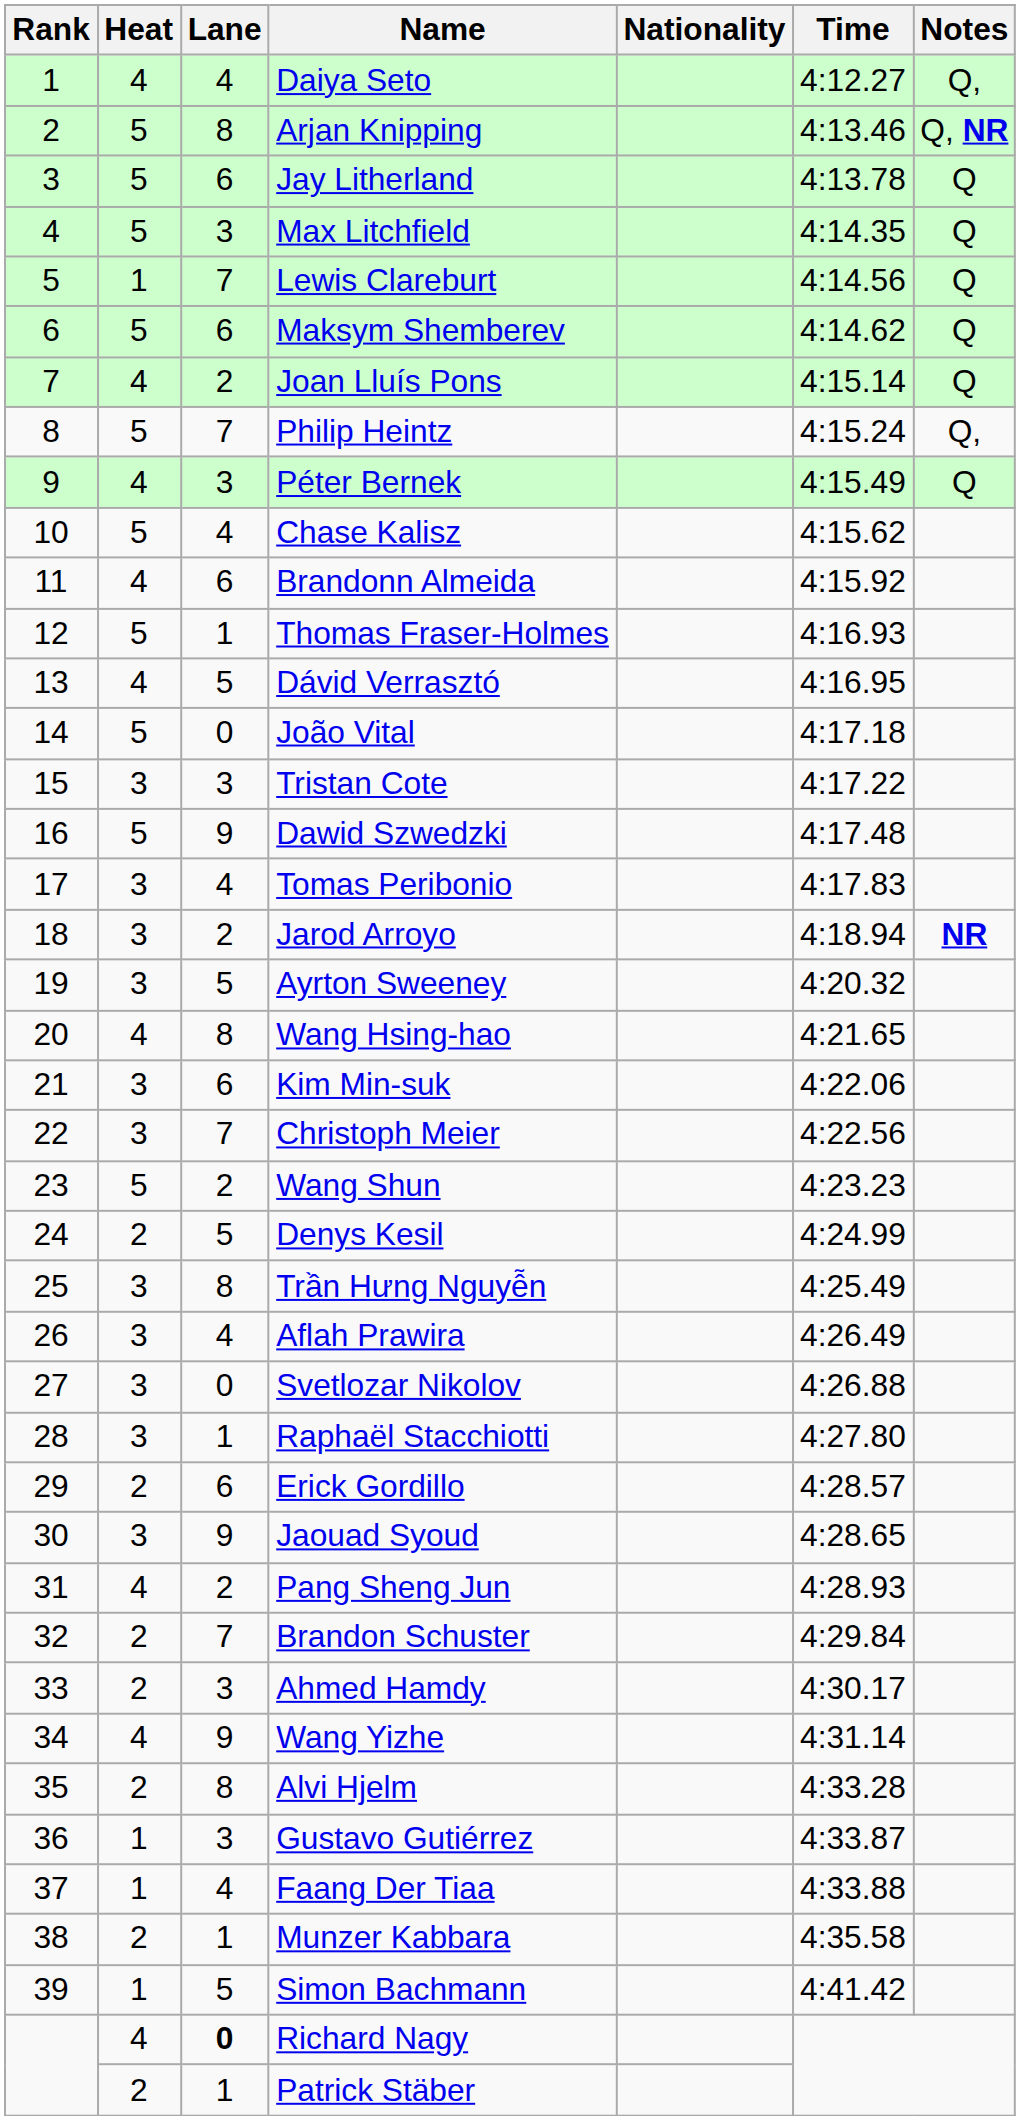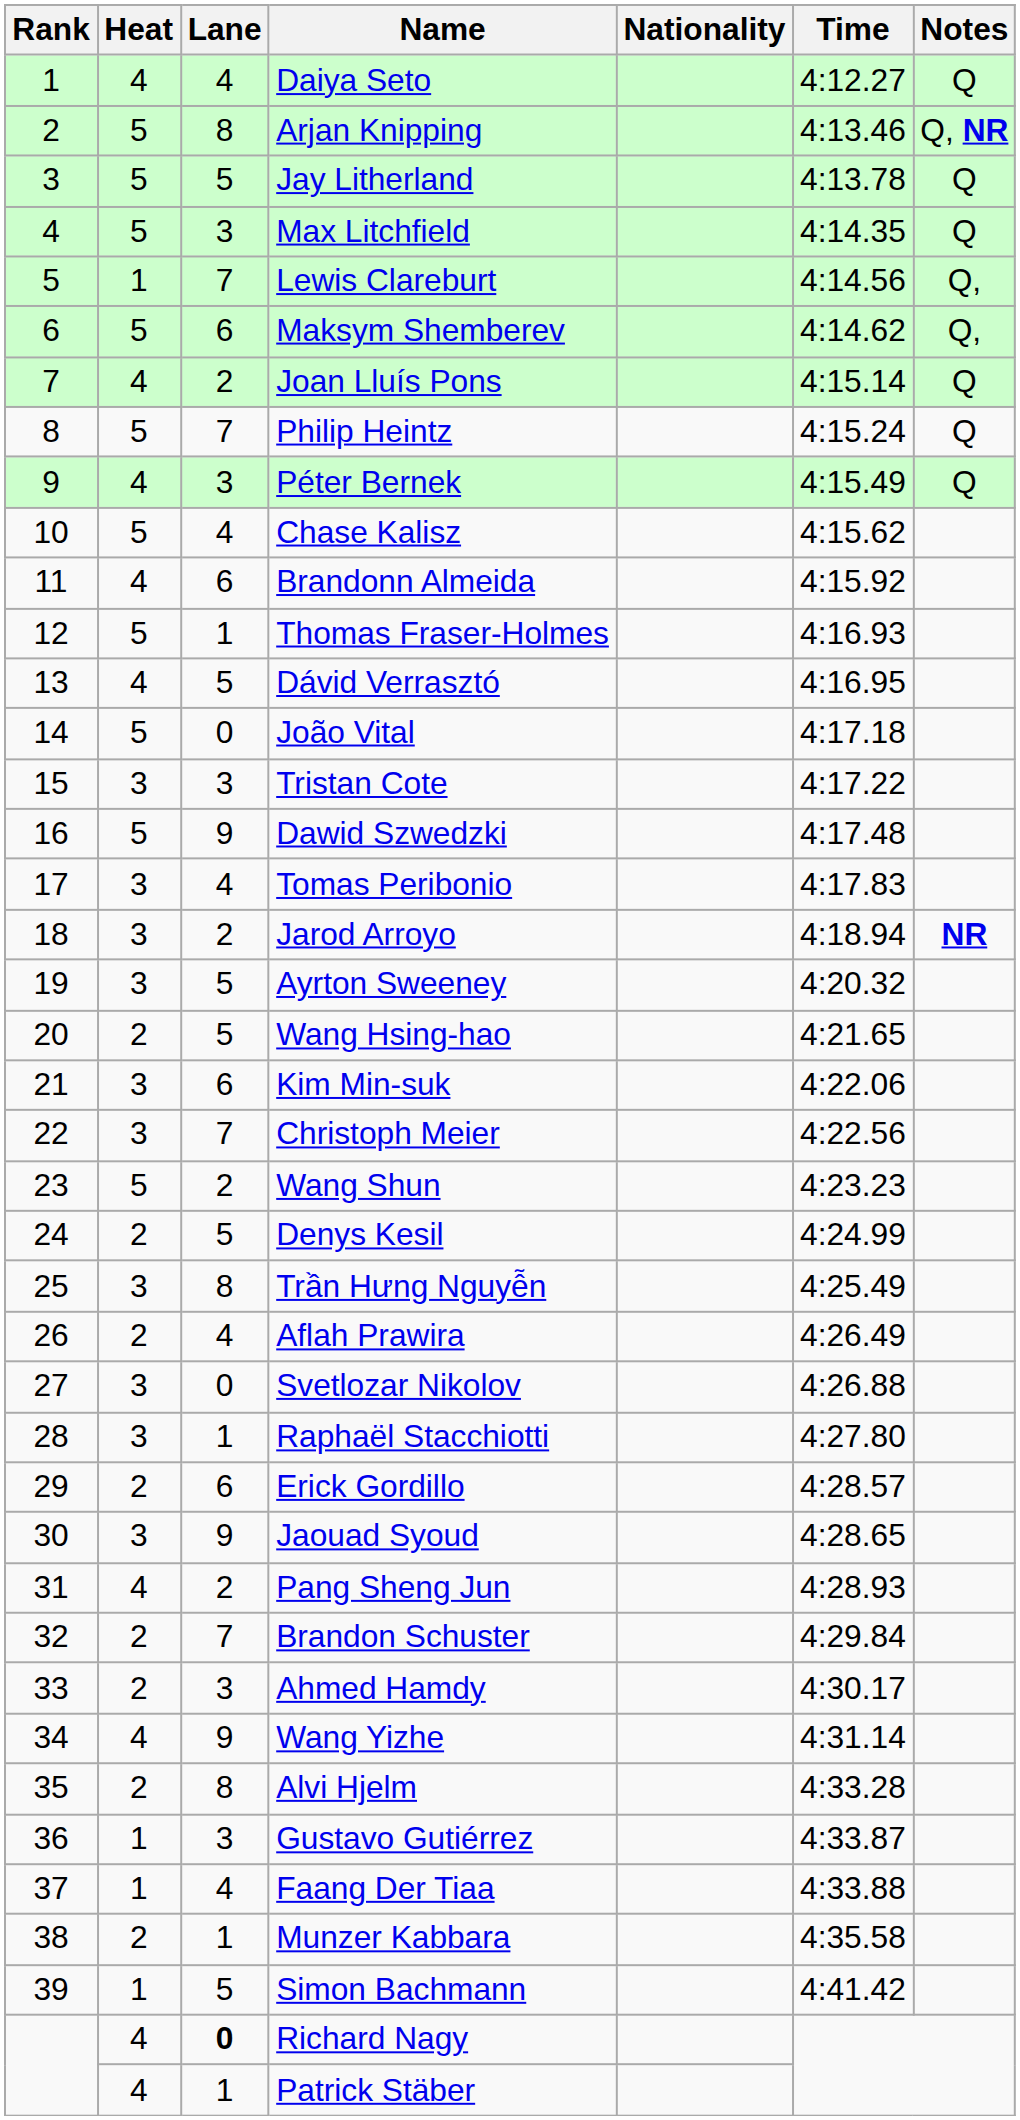Daiya Seto | Notes: Q, -> Q
Jay Litherland | Lane: 6 -> 5
Lewis Clareburt | Notes: Q -> Q,
Maksym Shemberev | Notes: Q -> Q,
Philip Heintz | Notes: Q, -> Q
Wang Hsing-hao | Heat: 4 -> 2
Wang Hsing-hao | Lane: 8 -> 5
Aflah Prawira | Heat: 3 -> 2
Patrick Stäber | Heat: 2 -> 4
